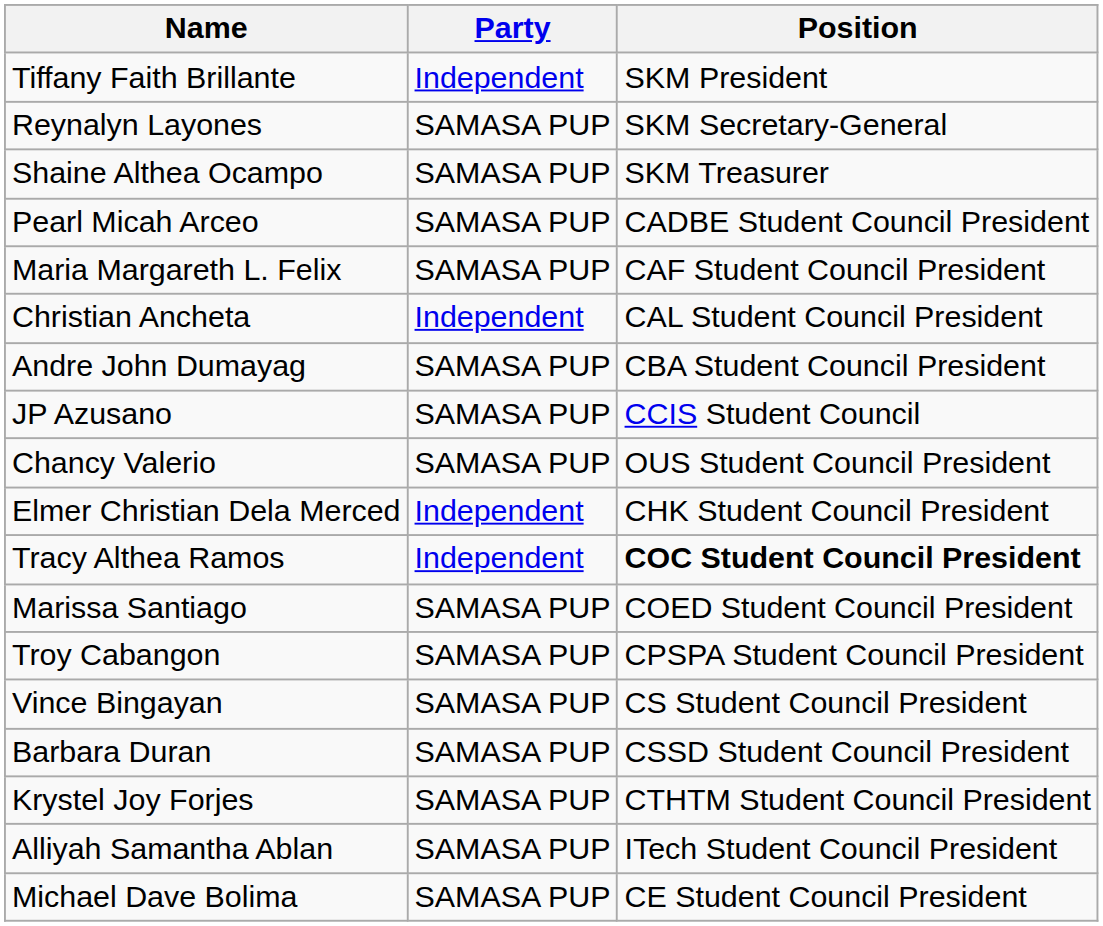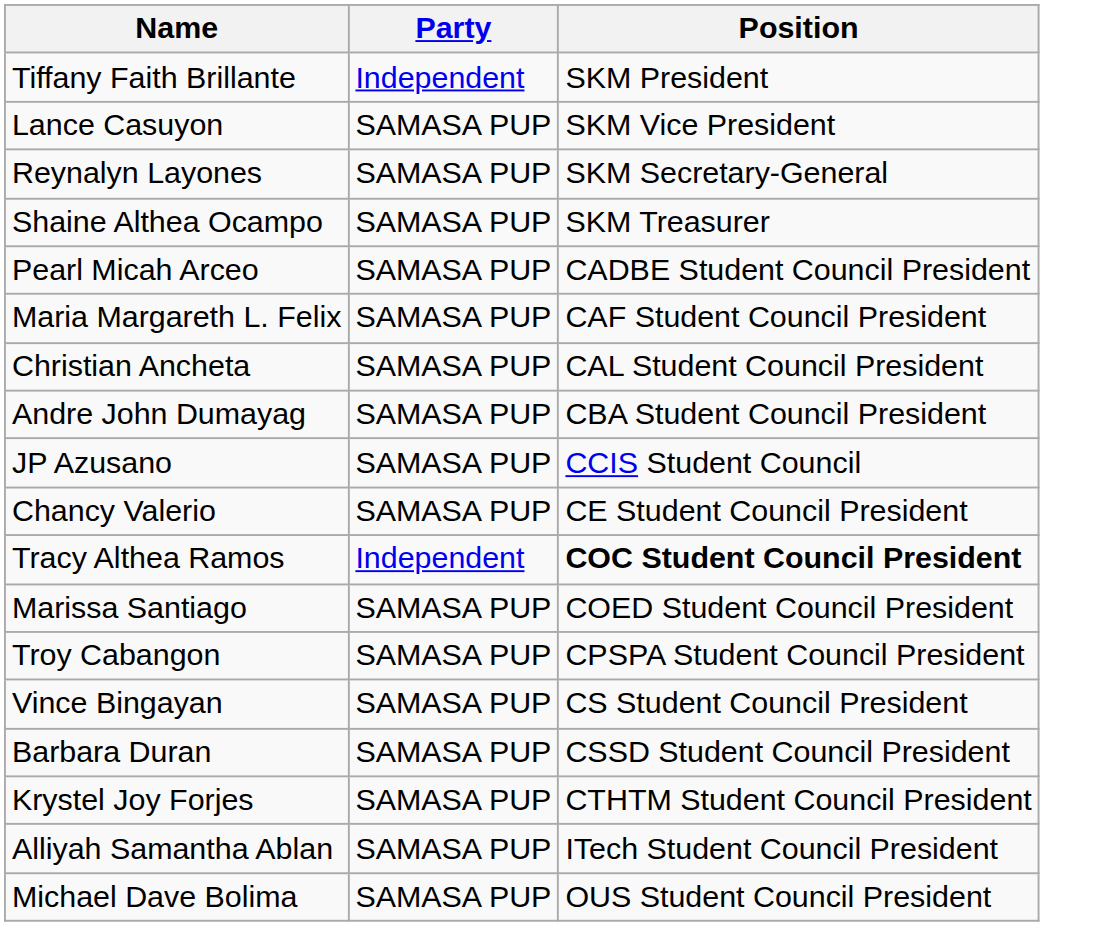+ row: Lance Casuyon | SAMASA PUP | SKM Vice President
Christian Ancheta | Party: Independent -> SAMASA PUP
Chancy Valerio | Position: OUS Student Council President -> CE Student Council President
- row: Elmer Christian Dela Merced | Independent | CHK Student Council President
Michael Dave Bolima | Position: CE Student Council President -> OUS Student Council President
